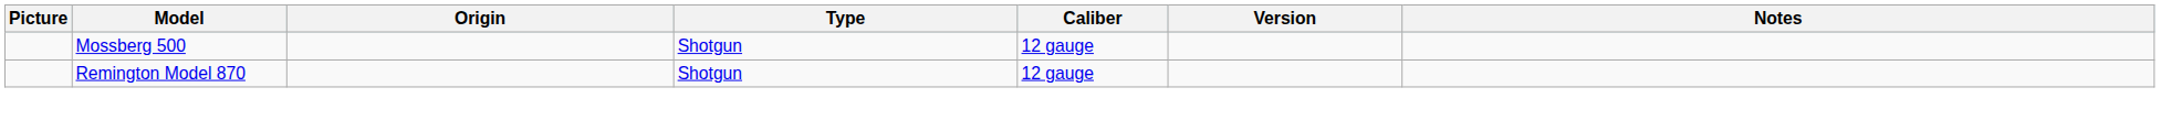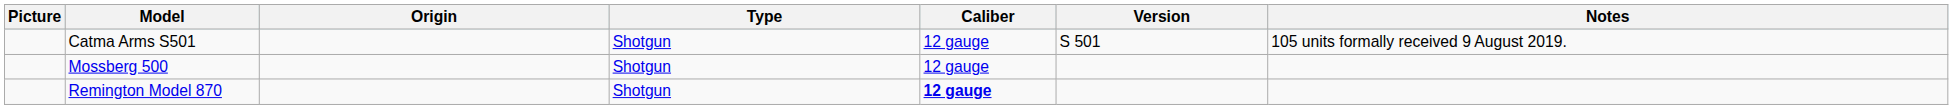+ row: Catma Arms S501 | Shotgun | 12 gauge | S 501 | 105 units formally received 9 August 2019.
Remington Model 870 | Caliber: normal -> bold
